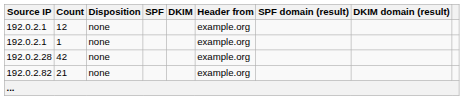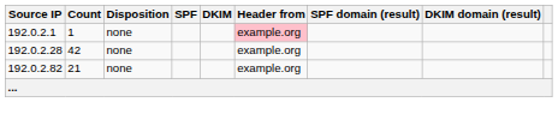- row: 192.0.2.1 | 12 | none | example.org
1 | Header from: no background -> pink background
